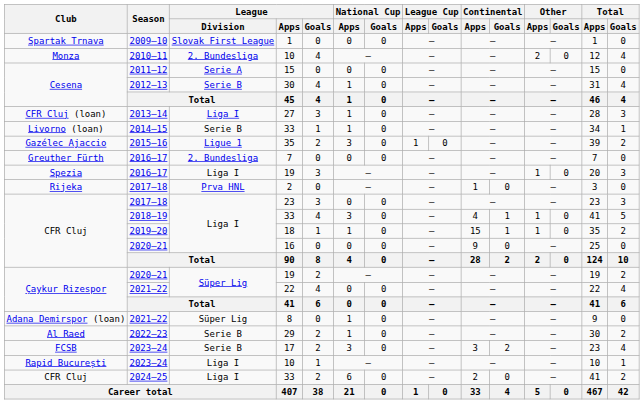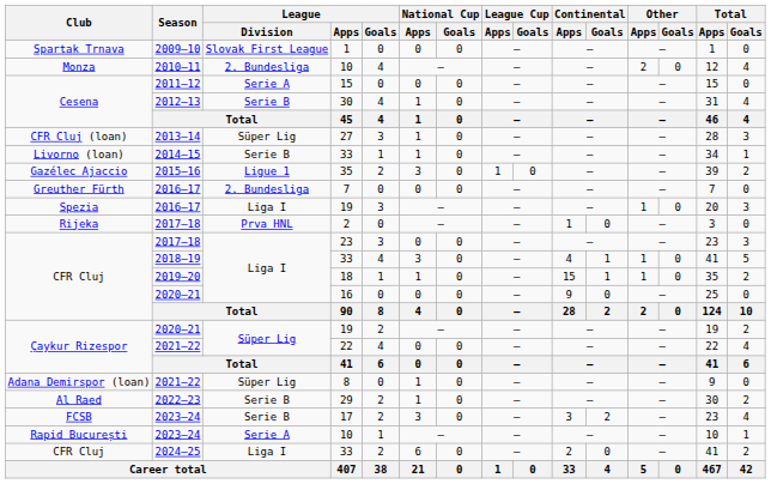27 | League / Division: Liga I -> Süper Lig
2023–24 / 10 | League / Division: Liga I -> Serie A
